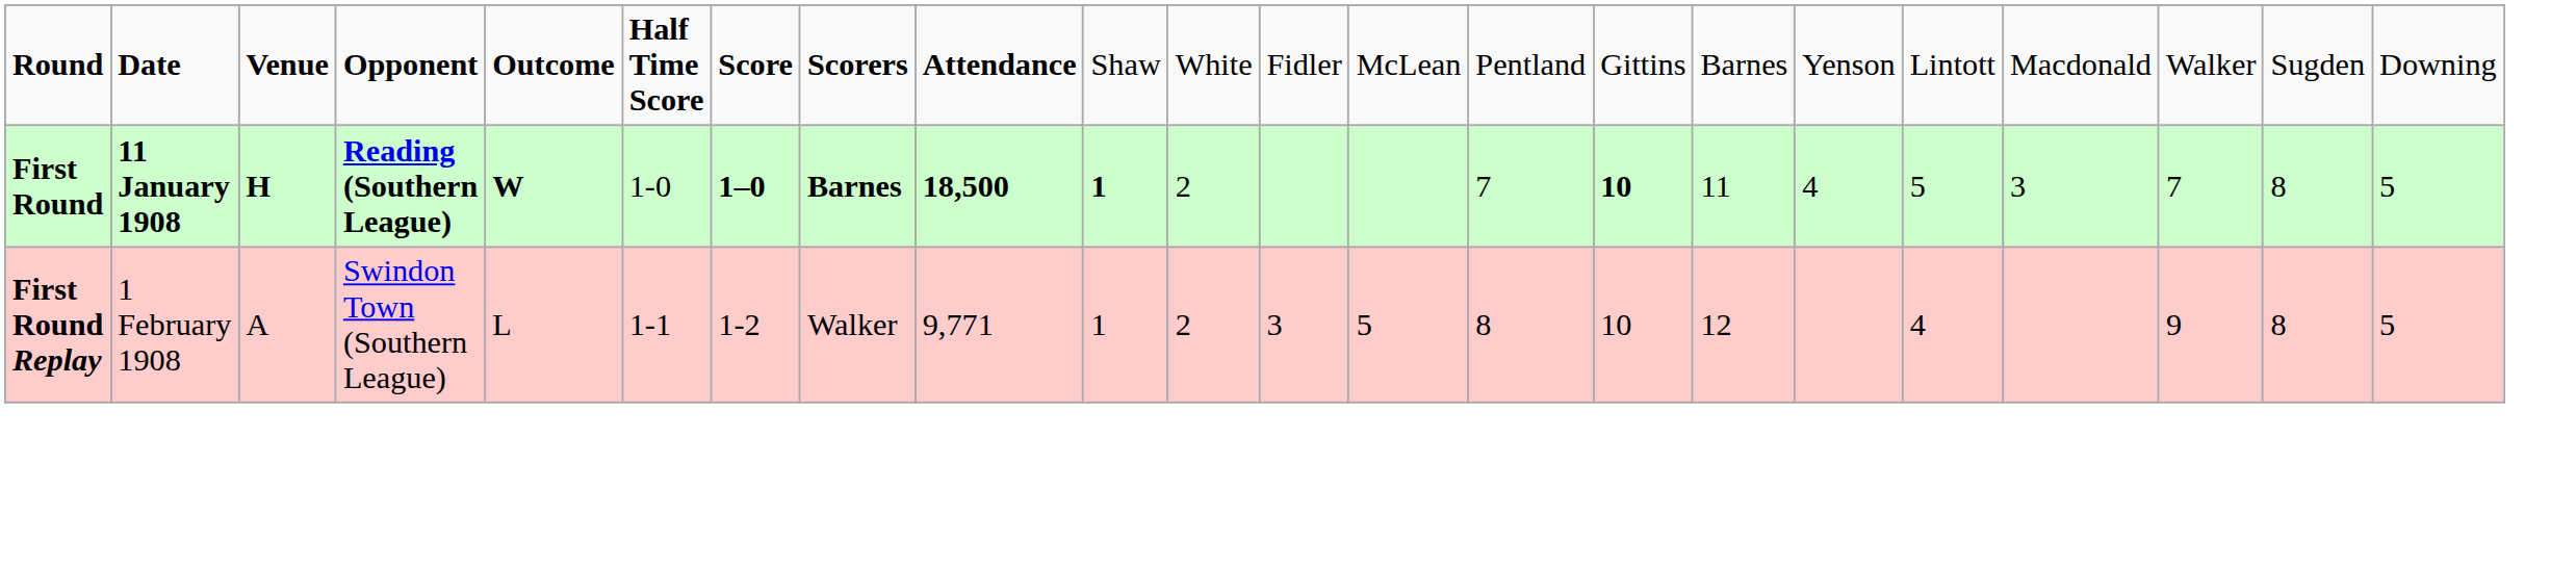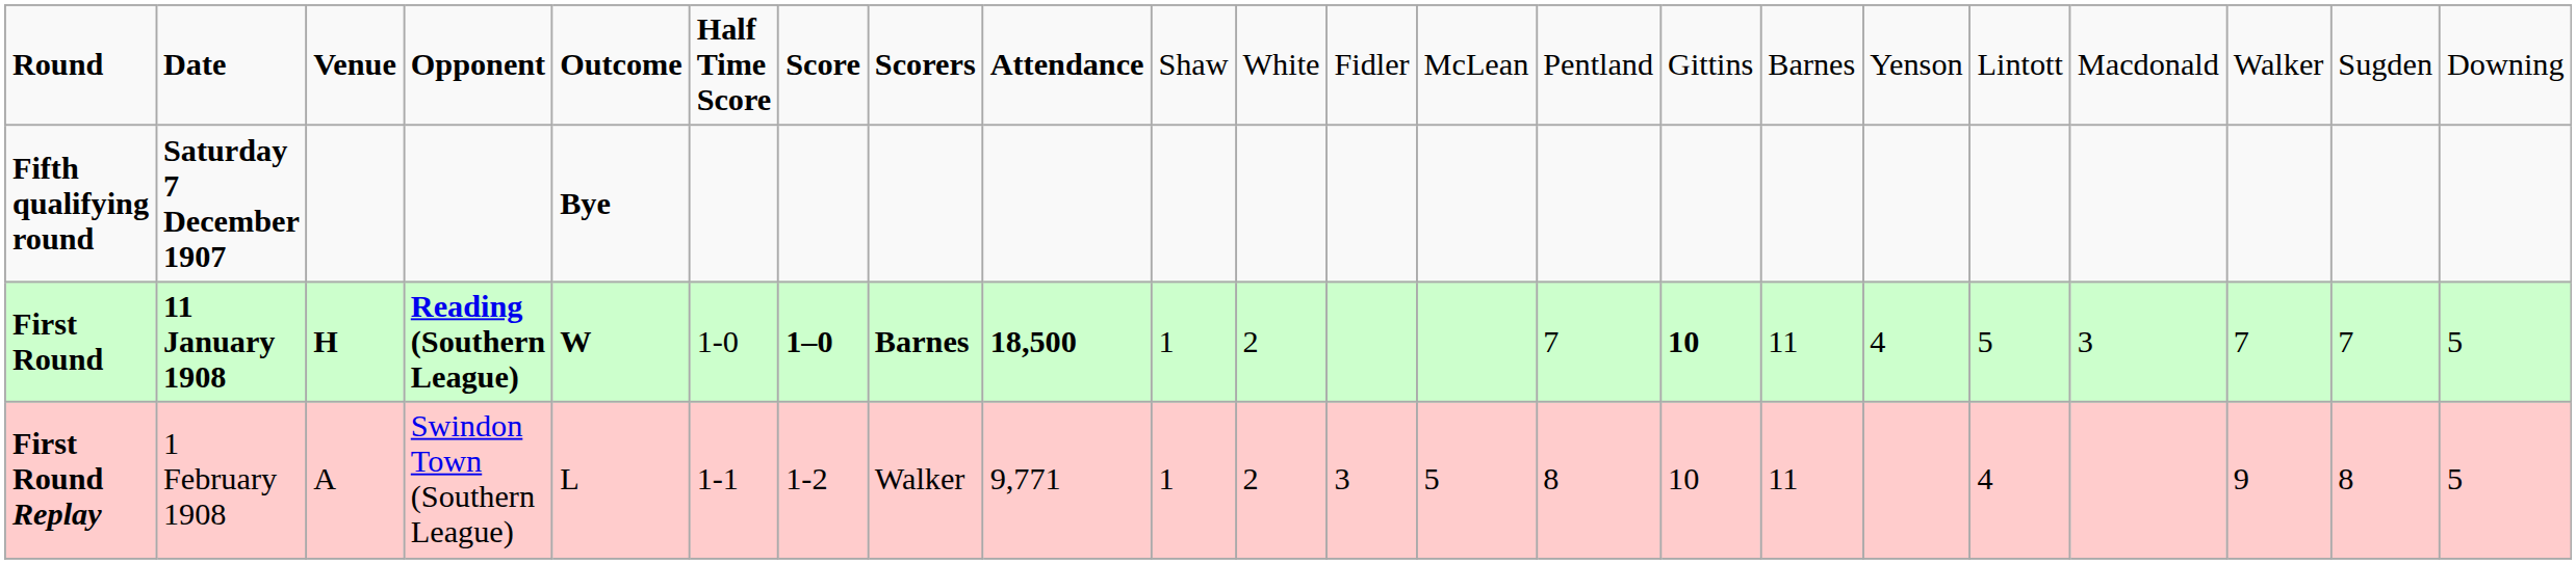+ row: Fifth qualifying round | Saturday 7 December 1907 | Bye
First Round | column 10: bold -> normal
First Round | column 21: 8 -> 7
First Round Replay | column 16: 12 -> 11
